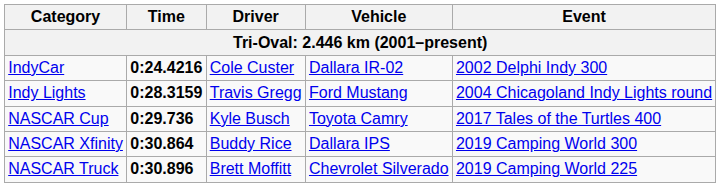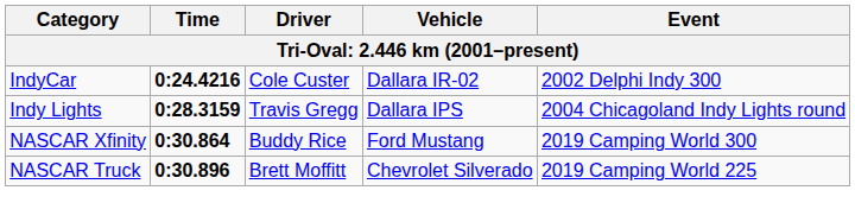Indy Lights | Vehicle: Ford Mustang -> Dallara IPS
- row: NASCAR Cup | 0:29.736 | Kyle Busch | Toyota Camry | 2017 Tales of the Turtles 400
NASCAR Xfinity | Vehicle: Dallara IPS -> Ford Mustang
